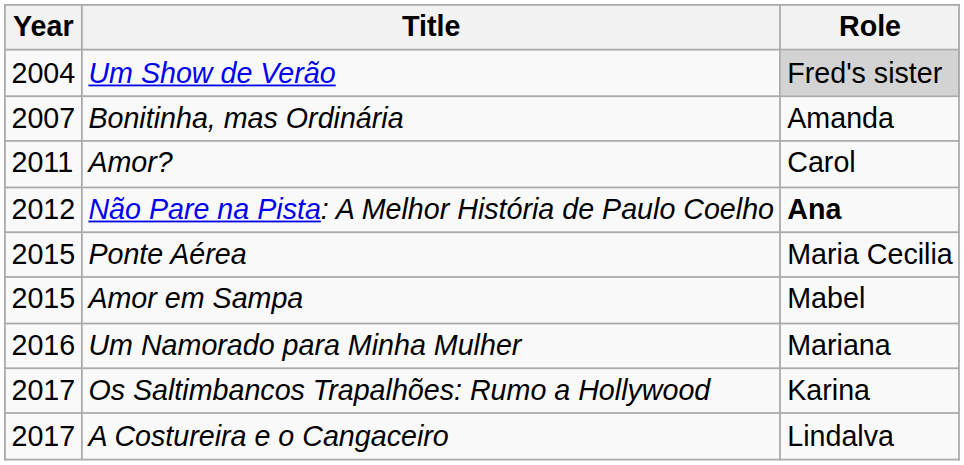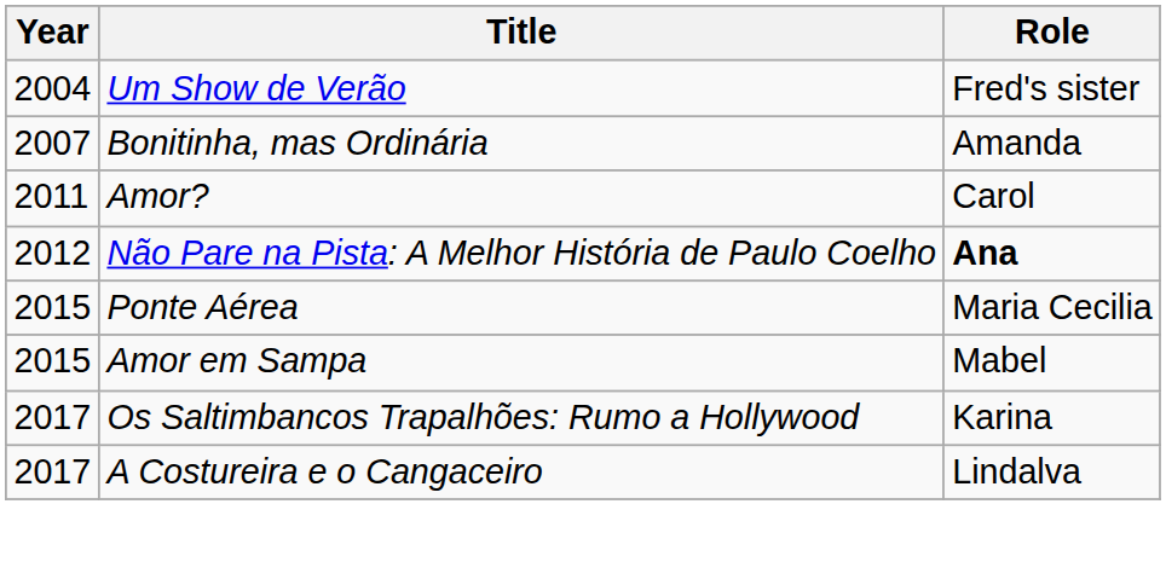Um Show de Verão | Role: lightgrey background -> no background
- row: 2016 | Um Namorado para Minha Mulher | Mariana
